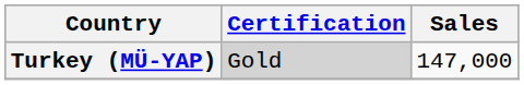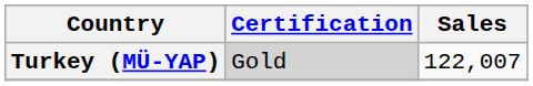Turkey (MÜ-YAP) | Sales: 147,000 -> 122,007
